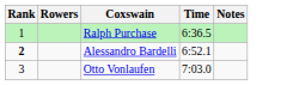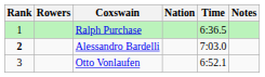+ column: Nation
Alessandro Bardelli | Time: 6:52.1 -> 7:03.0
Otto Vonlaufen | Time: 7:03.0 -> 6:52.1
